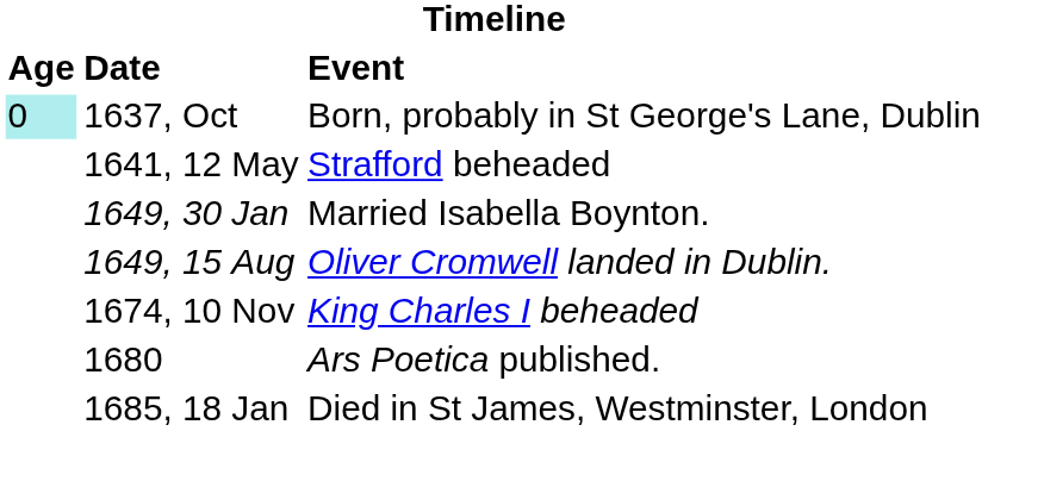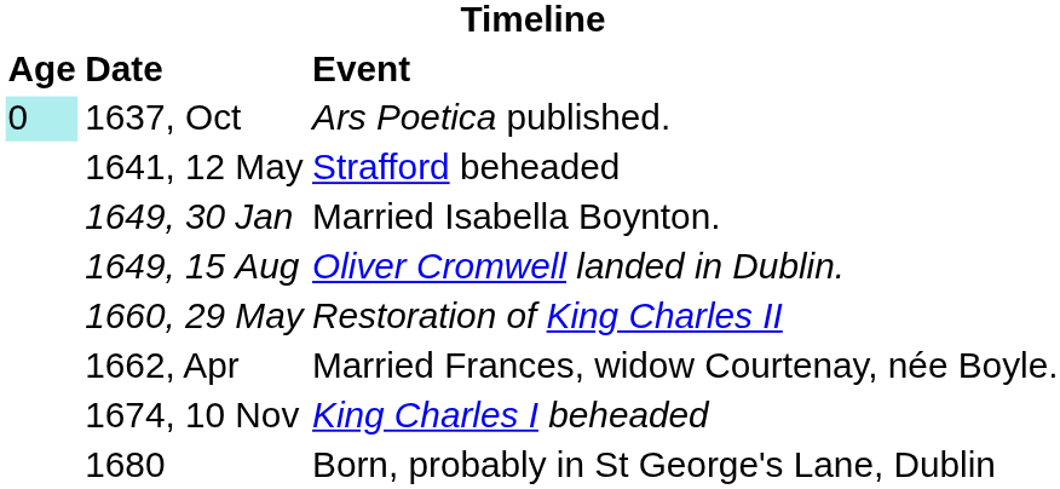1637, Oct | Event: Born, probably in St George's Lane, Dublin -> Ars Poetica published.
+ row: 1660, 29 May | Restoration of King Charles II
+ row: 1662, Apr | Married Frances, widow Courtenay, née Boyle.
1680 | Event: Ars Poetica published. -> Born, probably in St George's Lane, Dublin
- row: 1685, 18 Jan | Died in St James, Westminster, London
